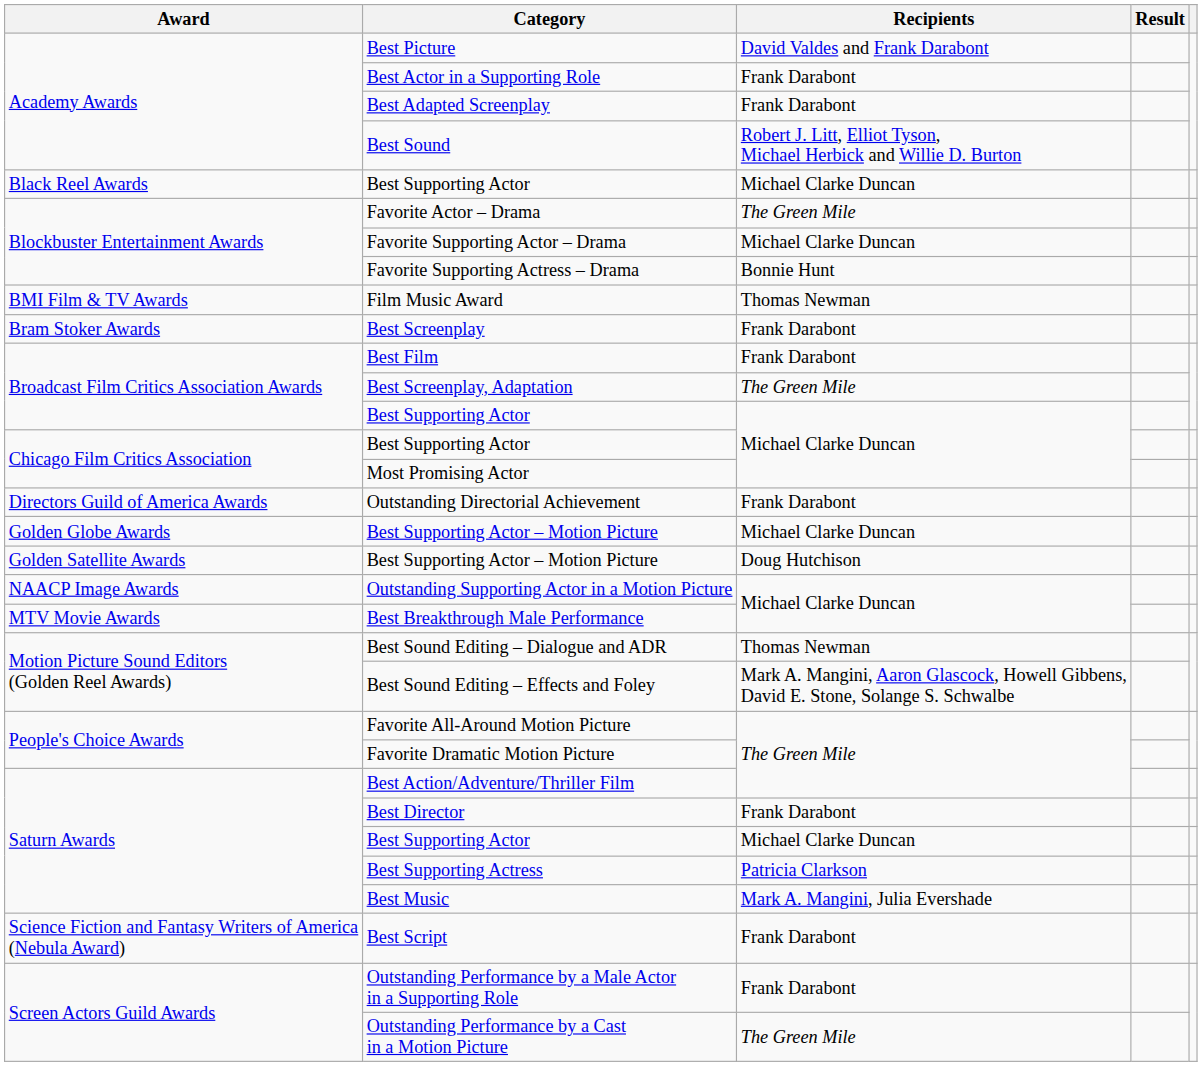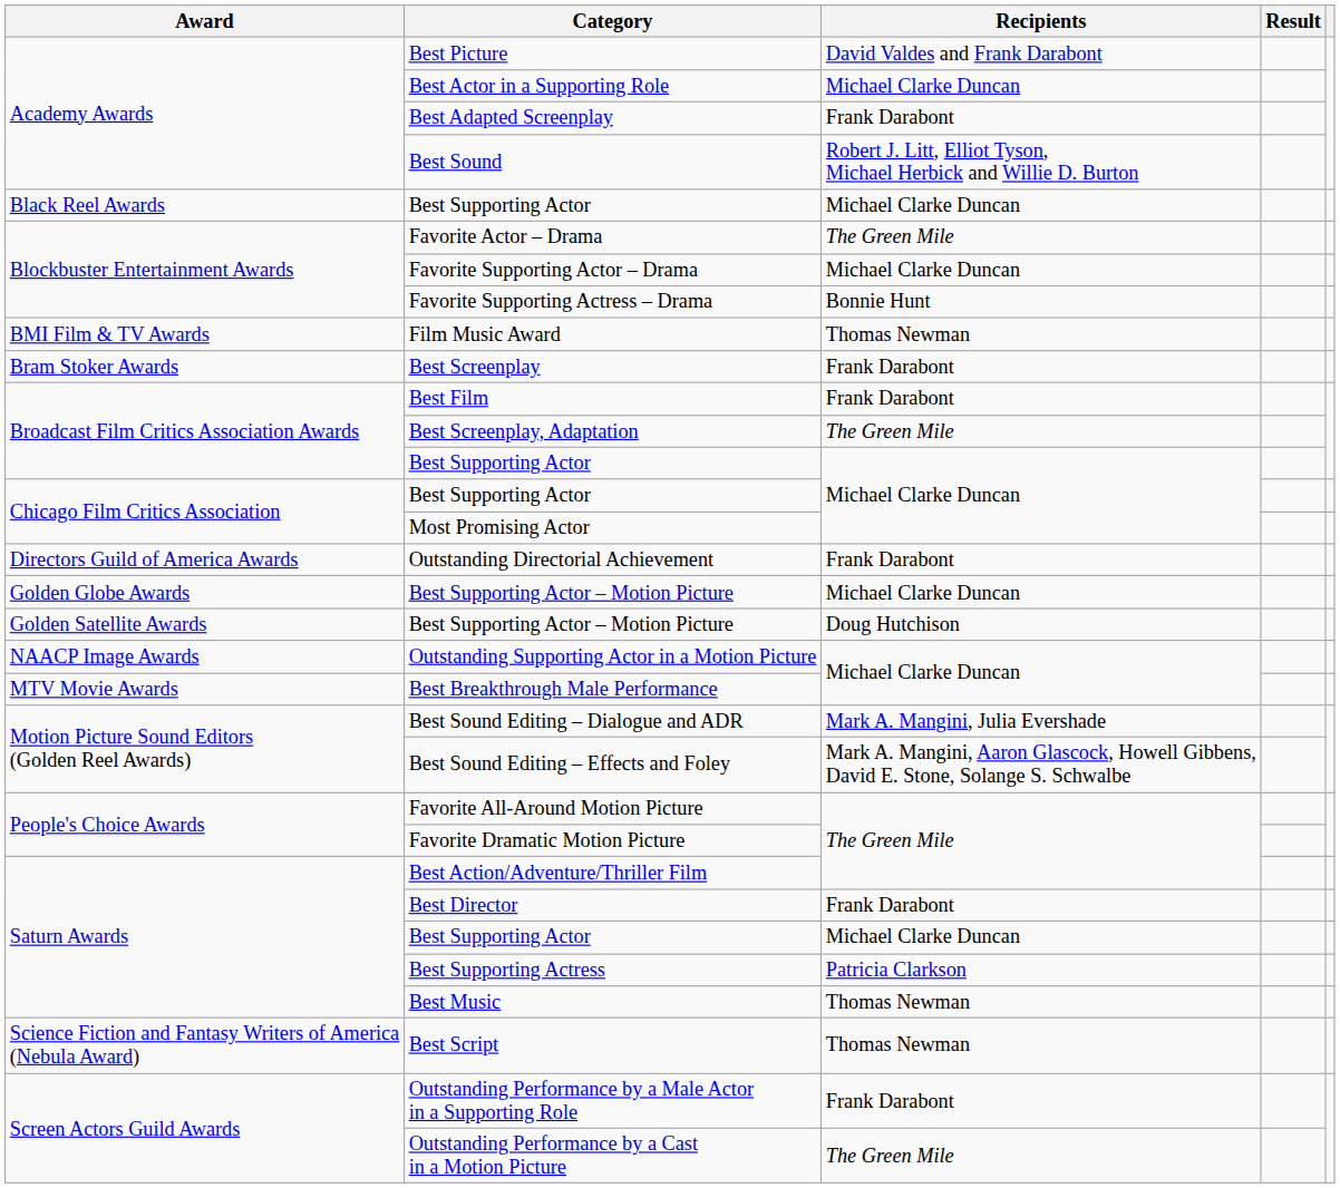Best Actor in a Supporting Role | Recipients: Frank Darabont -> Michael Clarke Duncan
Best Sound Editing – Dialogue and ADR | Recipients: Thomas Newman -> Mark A. Mangini, Julia Evershade
Best Music | Recipients: Mark A. Mangini, Julia Evershade -> Thomas Newman
Best Script | Recipients: Frank Darabont -> Thomas Newman
